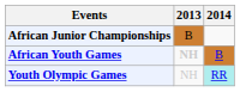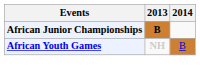African Junior Championships | 2013: normal -> bold
- row: Youth Olympic Games | NH | RR
